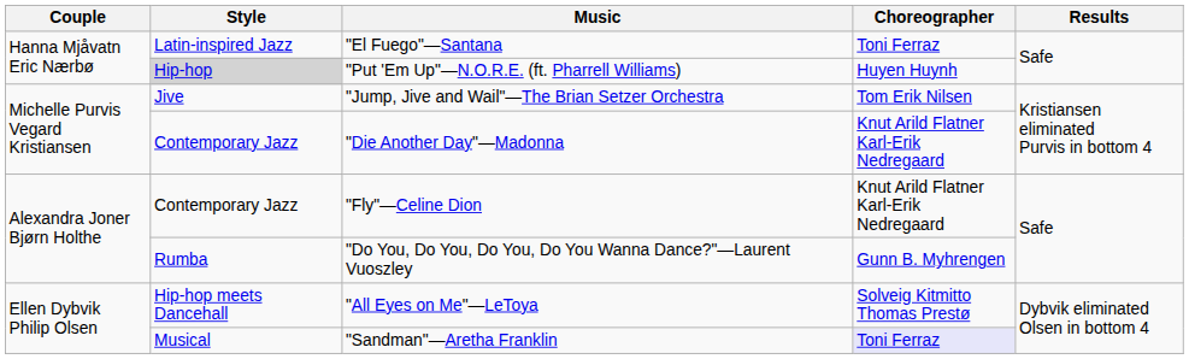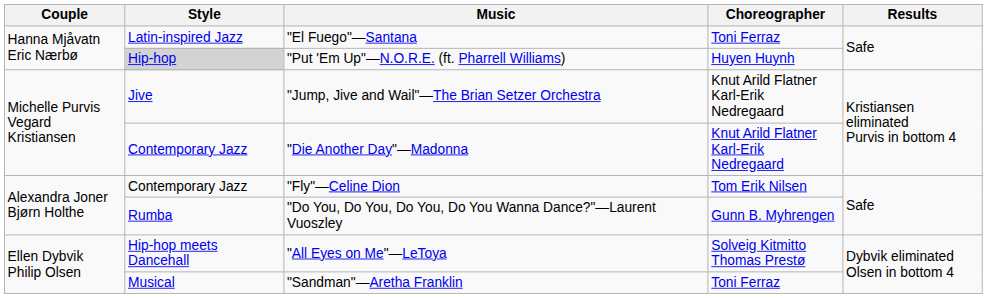"Jump, Jive and Wail"—The Brian Setzer Orchestra | Choreographer: Tom Erik Nilsen -> Knut Arild Flatner Karl-Erik Nedregaard
"Fly"—Celine Dion | Choreographer: Knut Arild Flatner Karl-Erik Nedregaard -> Tom Erik Nilsen
"Sandman"—Aretha Franklin | Choreographer: lavender background -> no background
